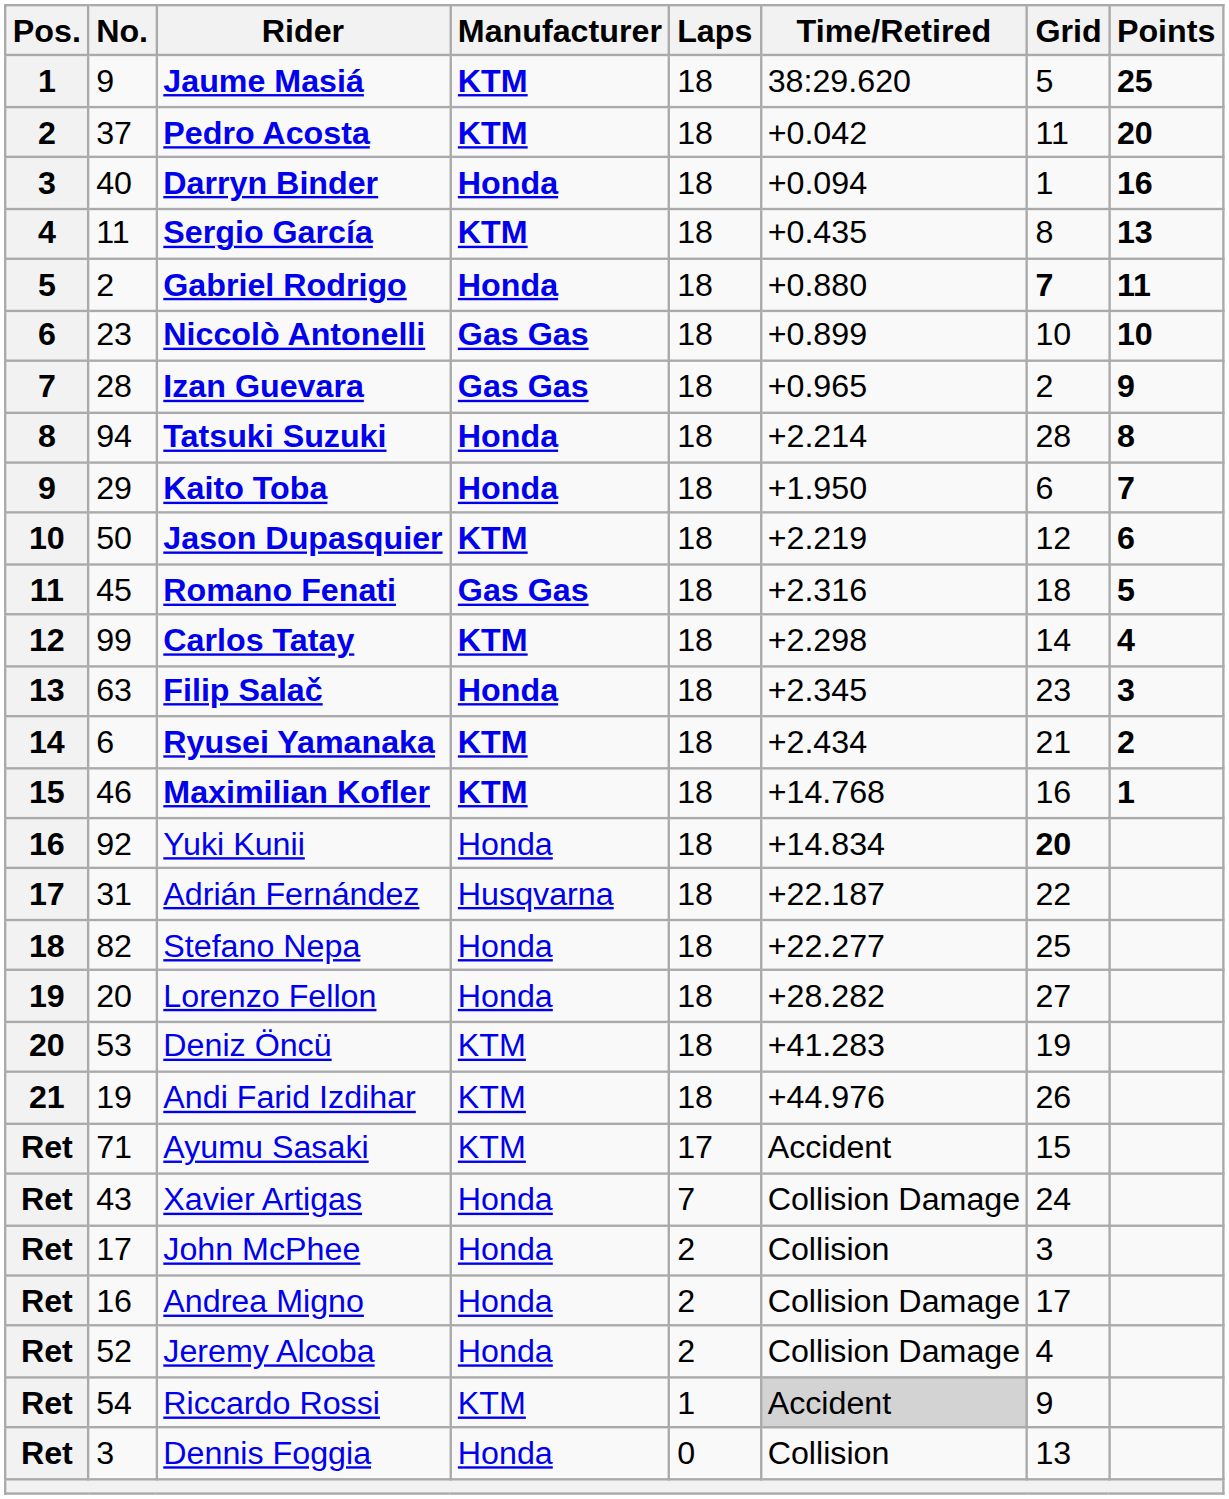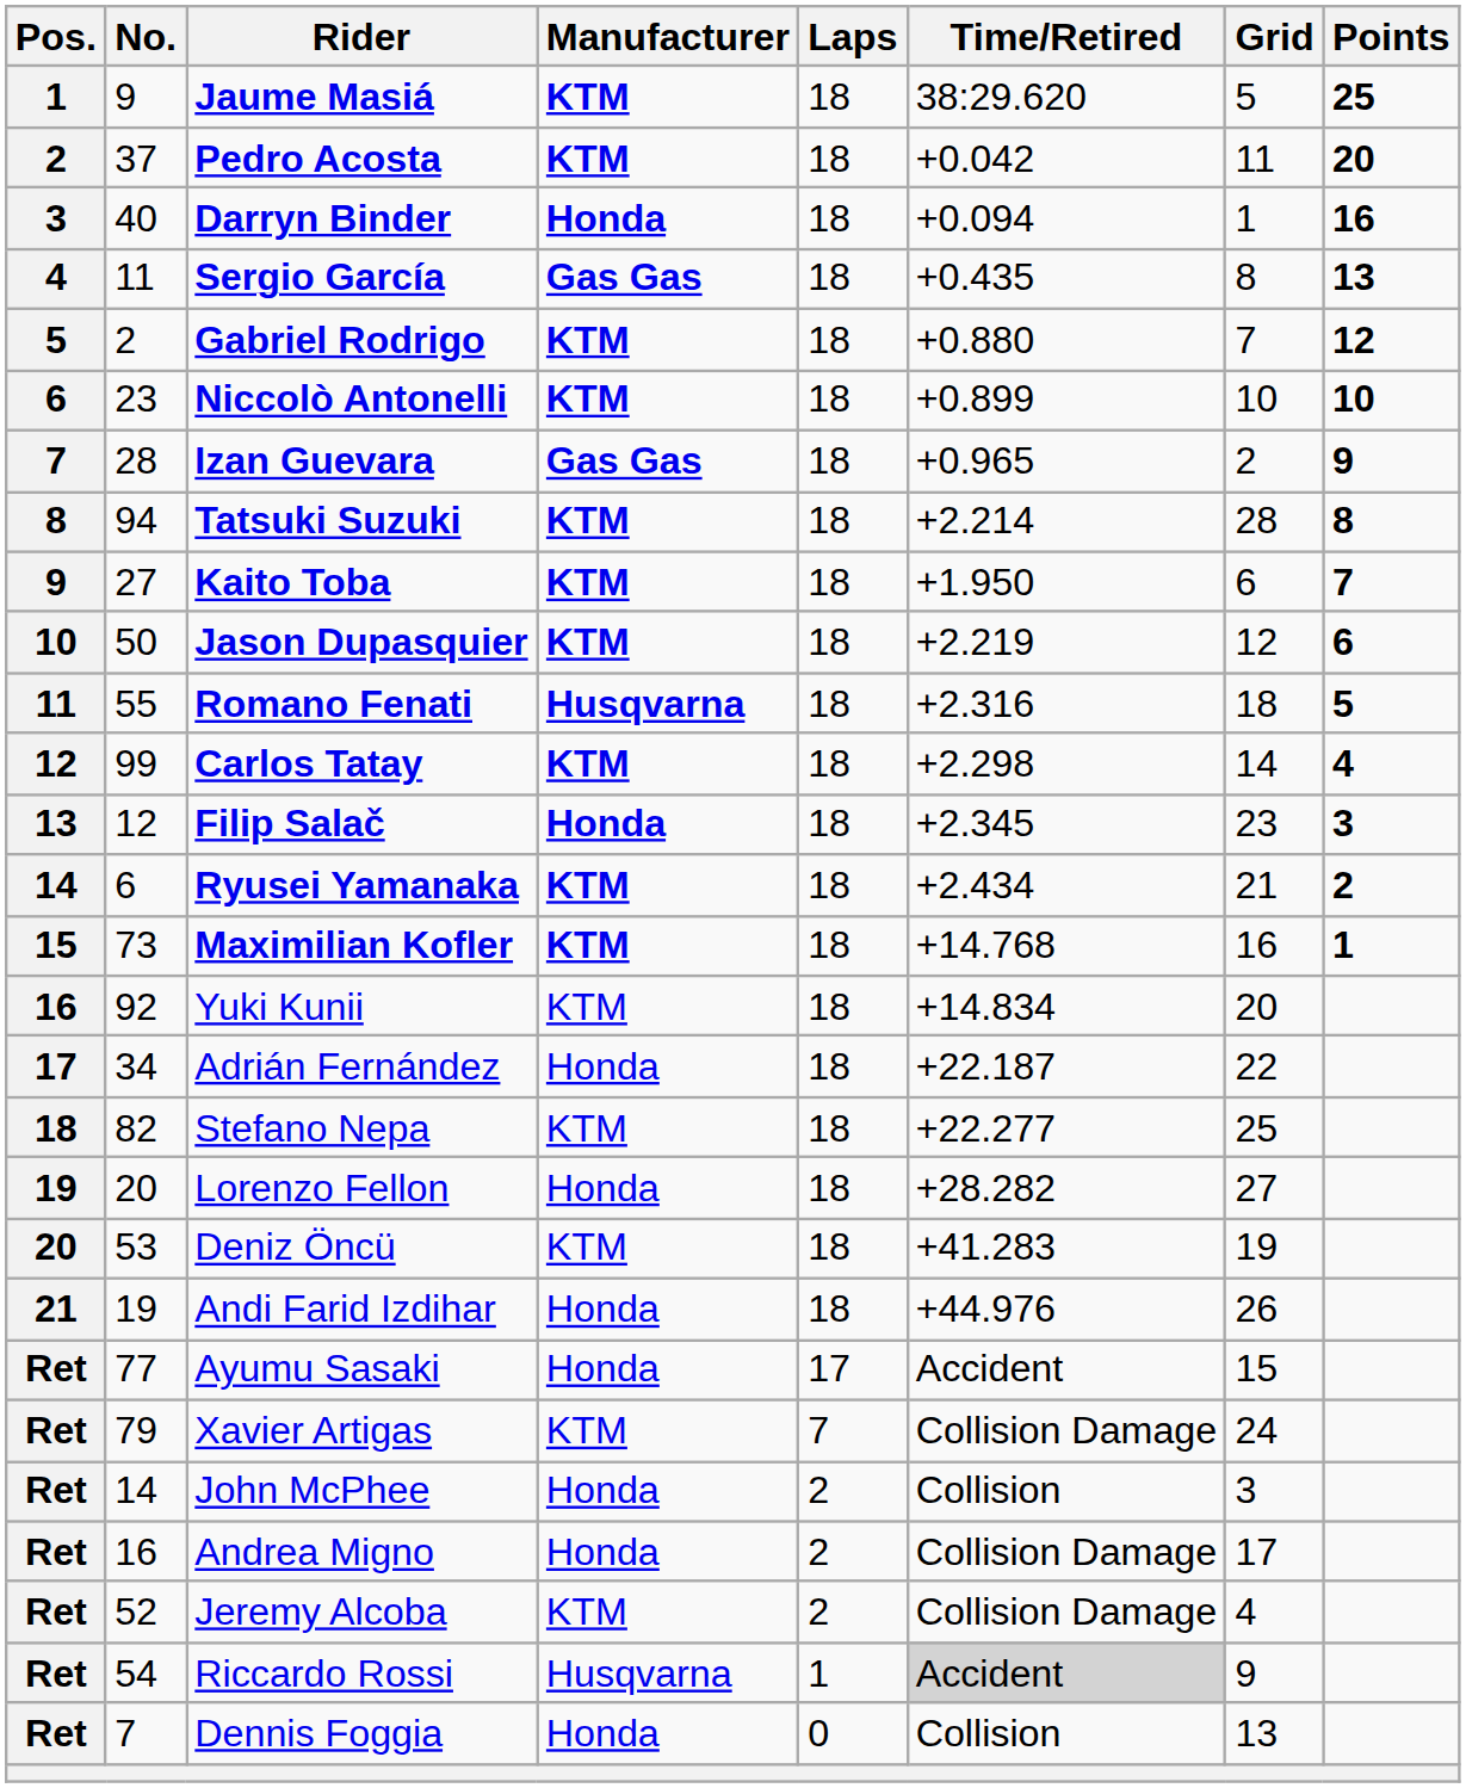Sergio García | Manufacturer: KTM -> Gas Gas
Gabriel Rodrigo | Manufacturer: Honda -> KTM
Gabriel Rodrigo | Grid: bold -> normal
Gabriel Rodrigo | Points: 11 -> 12
Niccolò Antonelli | Manufacturer: Gas Gas -> KTM
Tatsuki Suzuki | Manufacturer: Honda -> KTM
Kaito Toba | No.: 29 -> 27
Kaito Toba | Manufacturer: Honda -> KTM
Romano Fenati | No.: 45 -> 55
Romano Fenati | Manufacturer: Gas Gas -> Husqvarna
Filip Salač | No.: 63 -> 12
Maximilian Kofler | No.: 46 -> 73
Yuki Kunii | Manufacturer: Honda -> KTM
Yuki Kunii | Grid: bold -> normal
Adrián Fernández | No.: 31 -> 34
Adrián Fernández | Manufacturer: Husqvarna -> Honda
Stefano Nepa | Manufacturer: Honda -> KTM
Andi Farid Izdihar | Manufacturer: KTM -> Honda
Ayumu Sasaki | No.: 71 -> 77
Ayumu Sasaki | Manufacturer: KTM -> Honda
Xavier Artigas | No.: 43 -> 79
Xavier Artigas | Manufacturer: Honda -> KTM
John McPhee | No.: 17 -> 14
Jeremy Alcoba | Manufacturer: Honda -> KTM
Riccardo Rossi | Manufacturer: KTM -> Husqvarna
Dennis Foggia | No.: 3 -> 7
